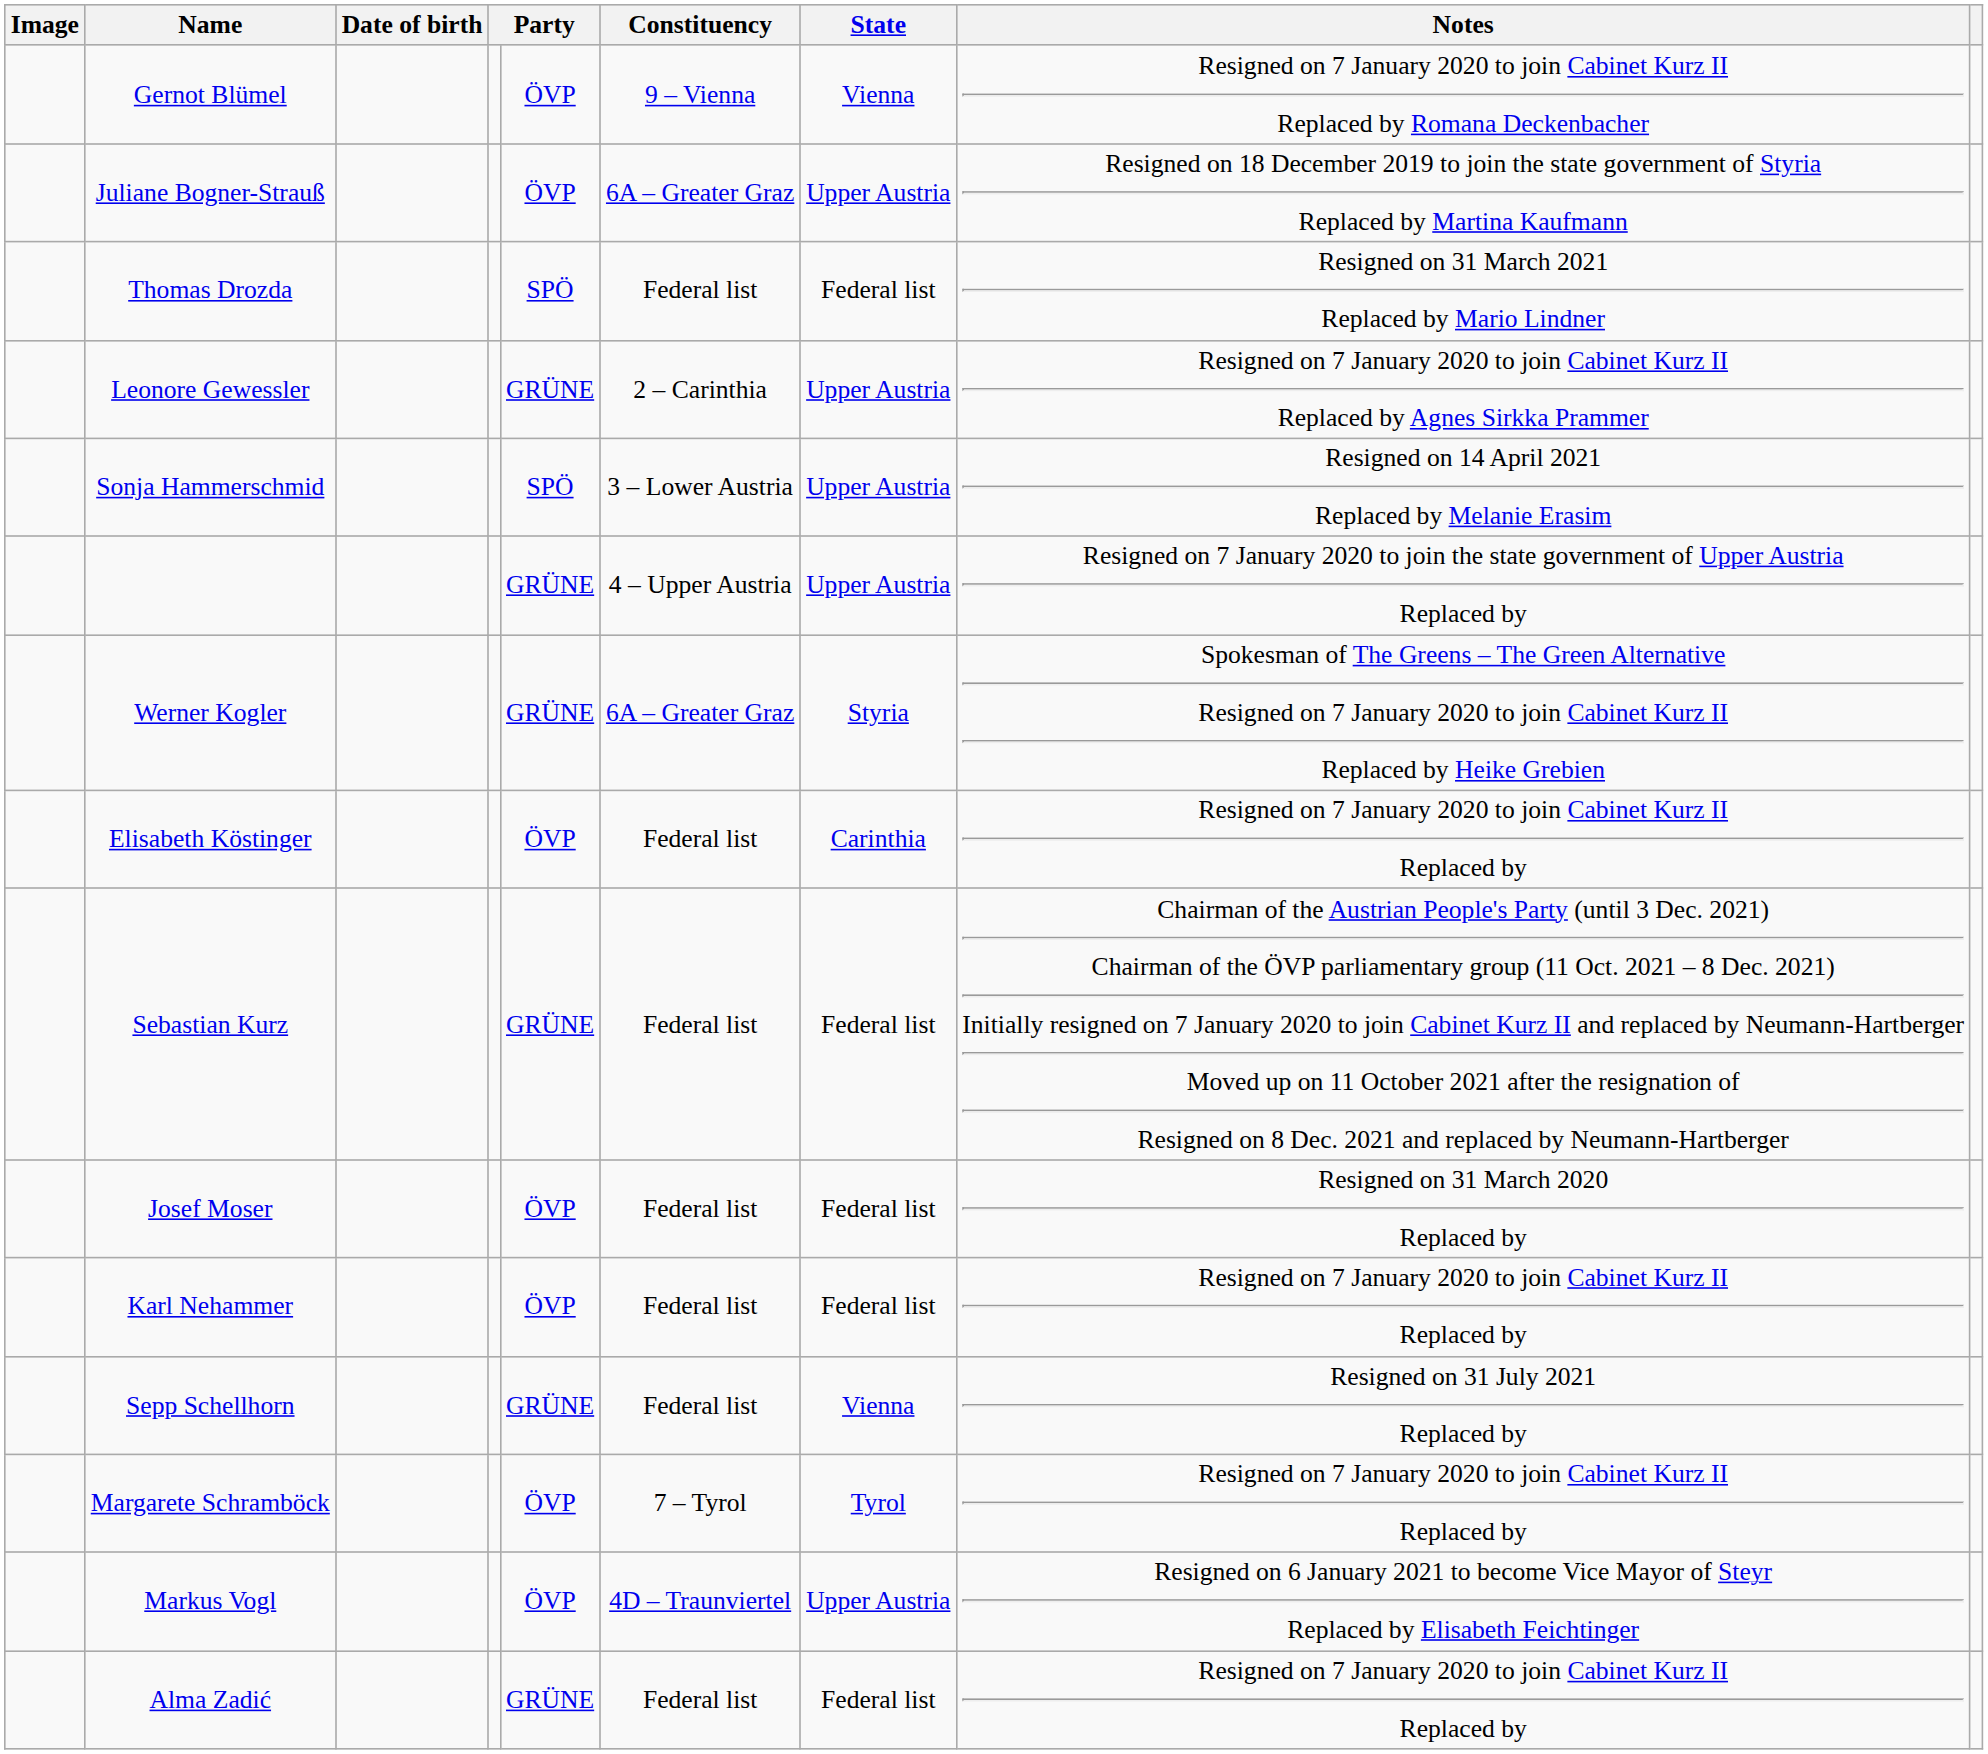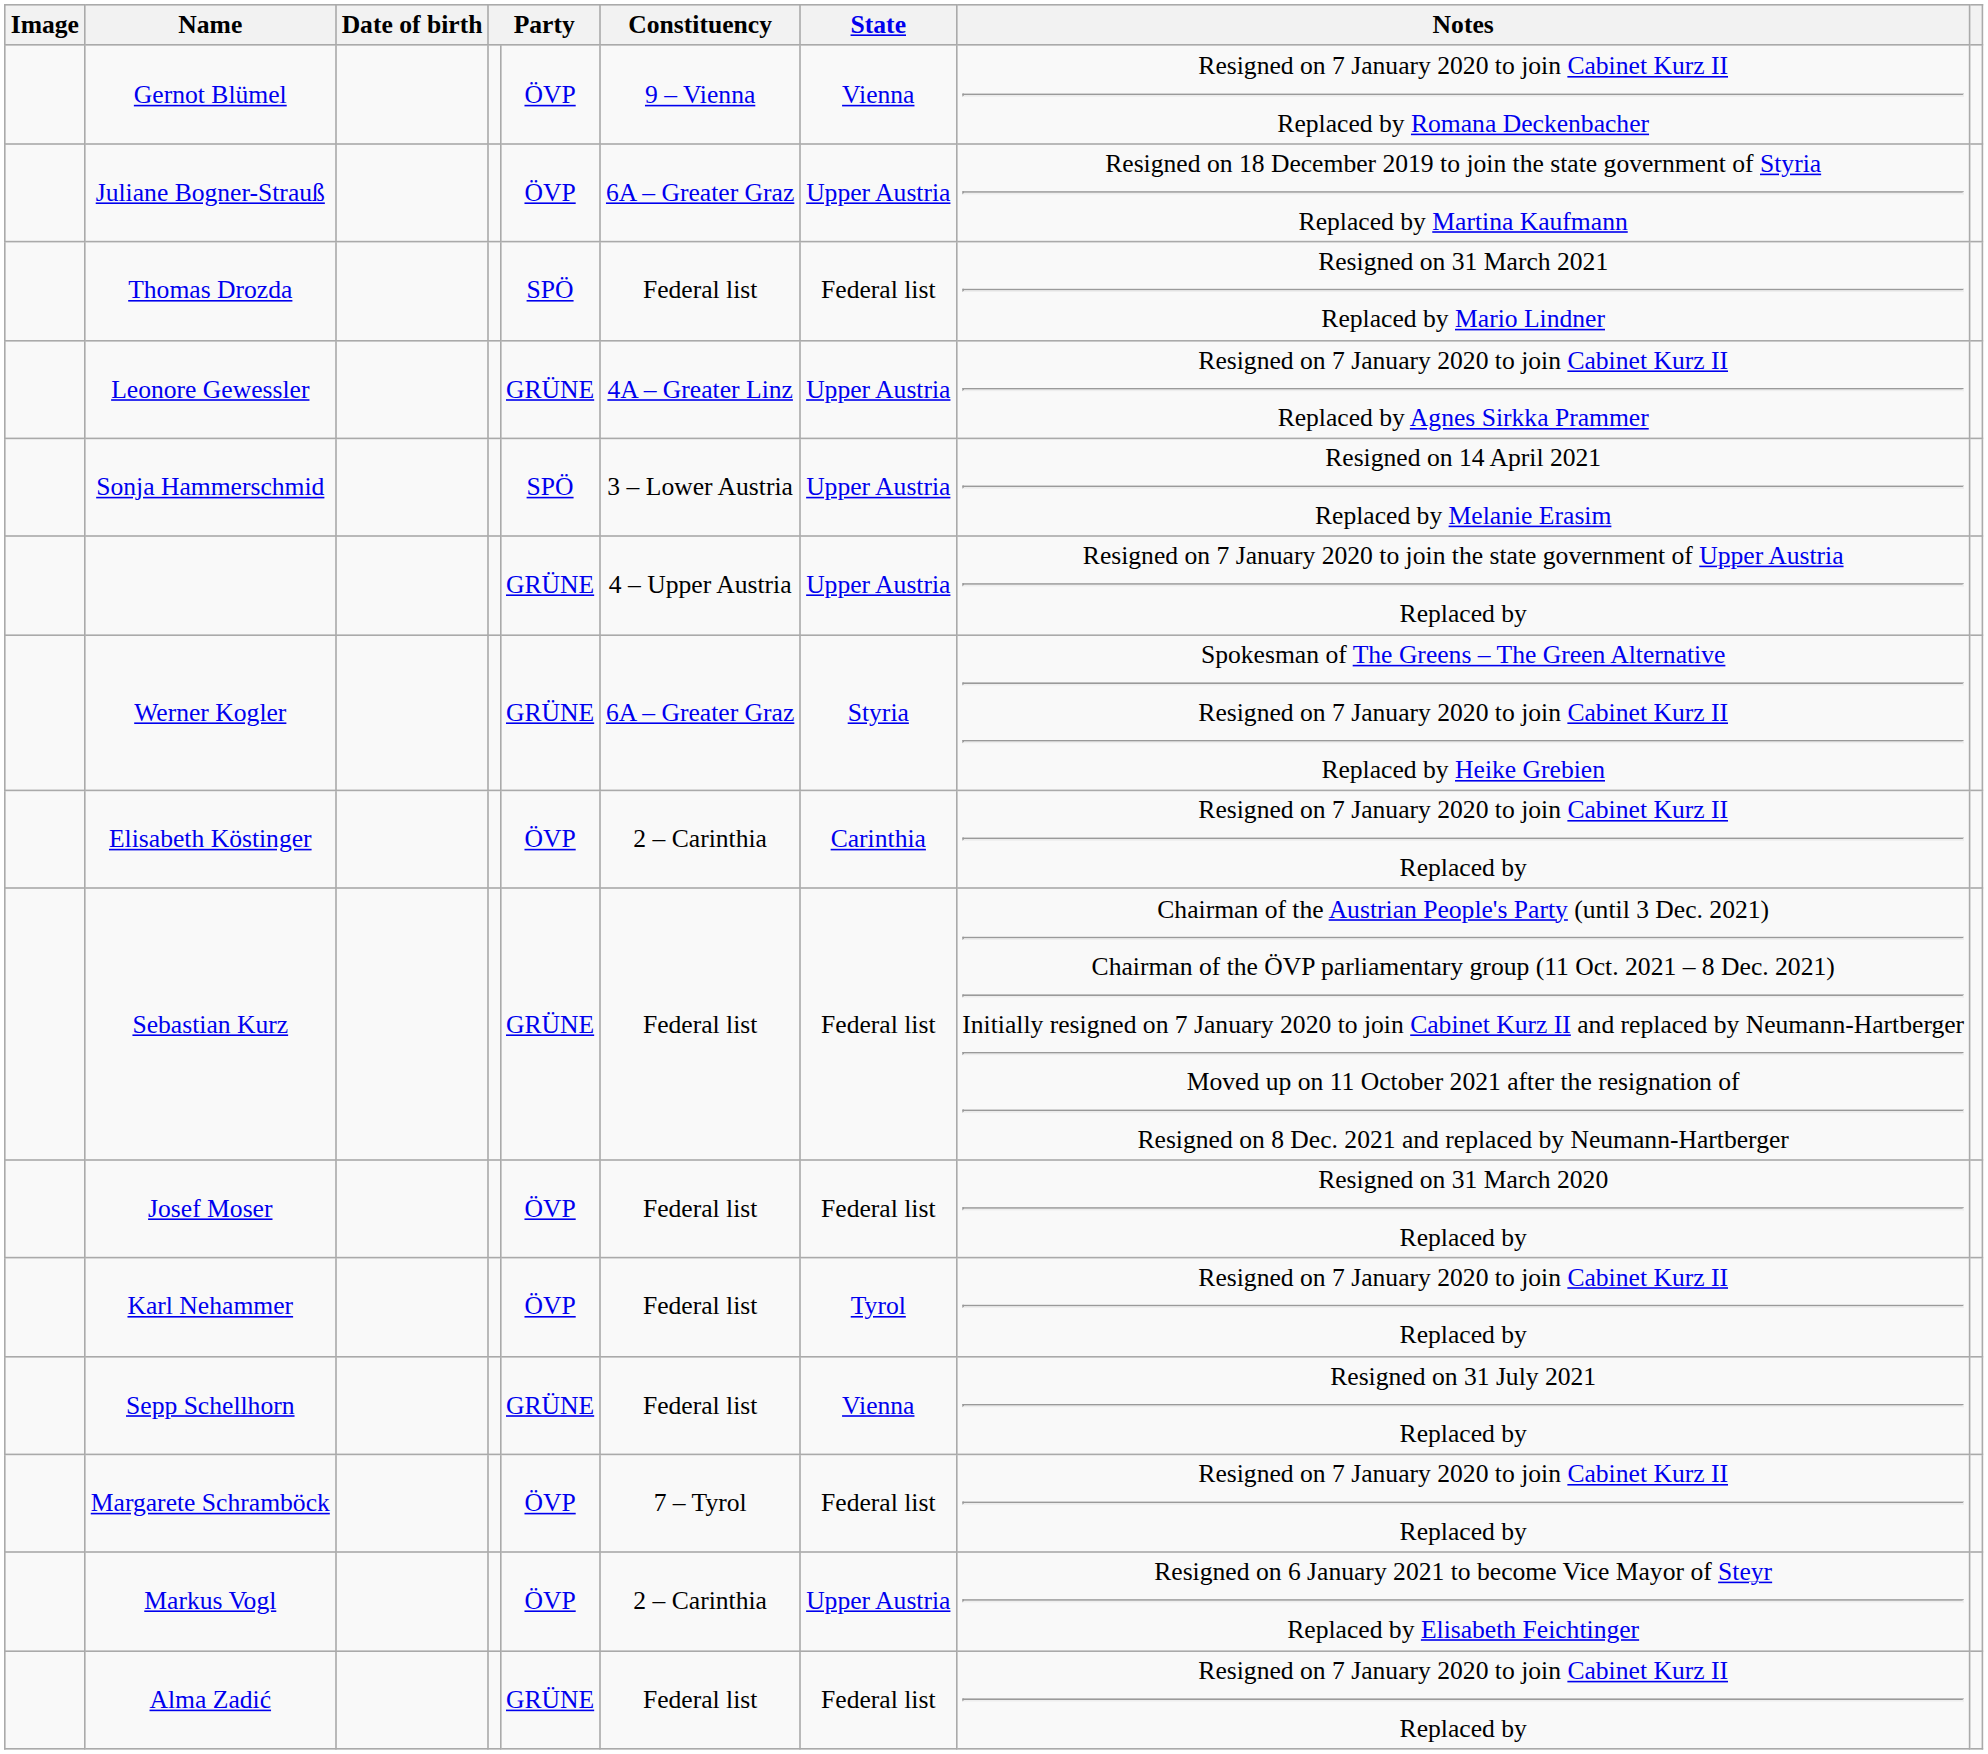Leonore Gewessler | Constituency: 2 – Carinthia -> 4A – Greater Linz
Elisabeth Köstinger | Constituency: Federal list -> 2 – Carinthia
Karl Nehammer | State: Federal list -> Tyrol
Margarete Schramböck | State: Tyrol -> Federal list
Markus Vogl | Constituency: 4D – Traunviertel -> 2 – Carinthia
